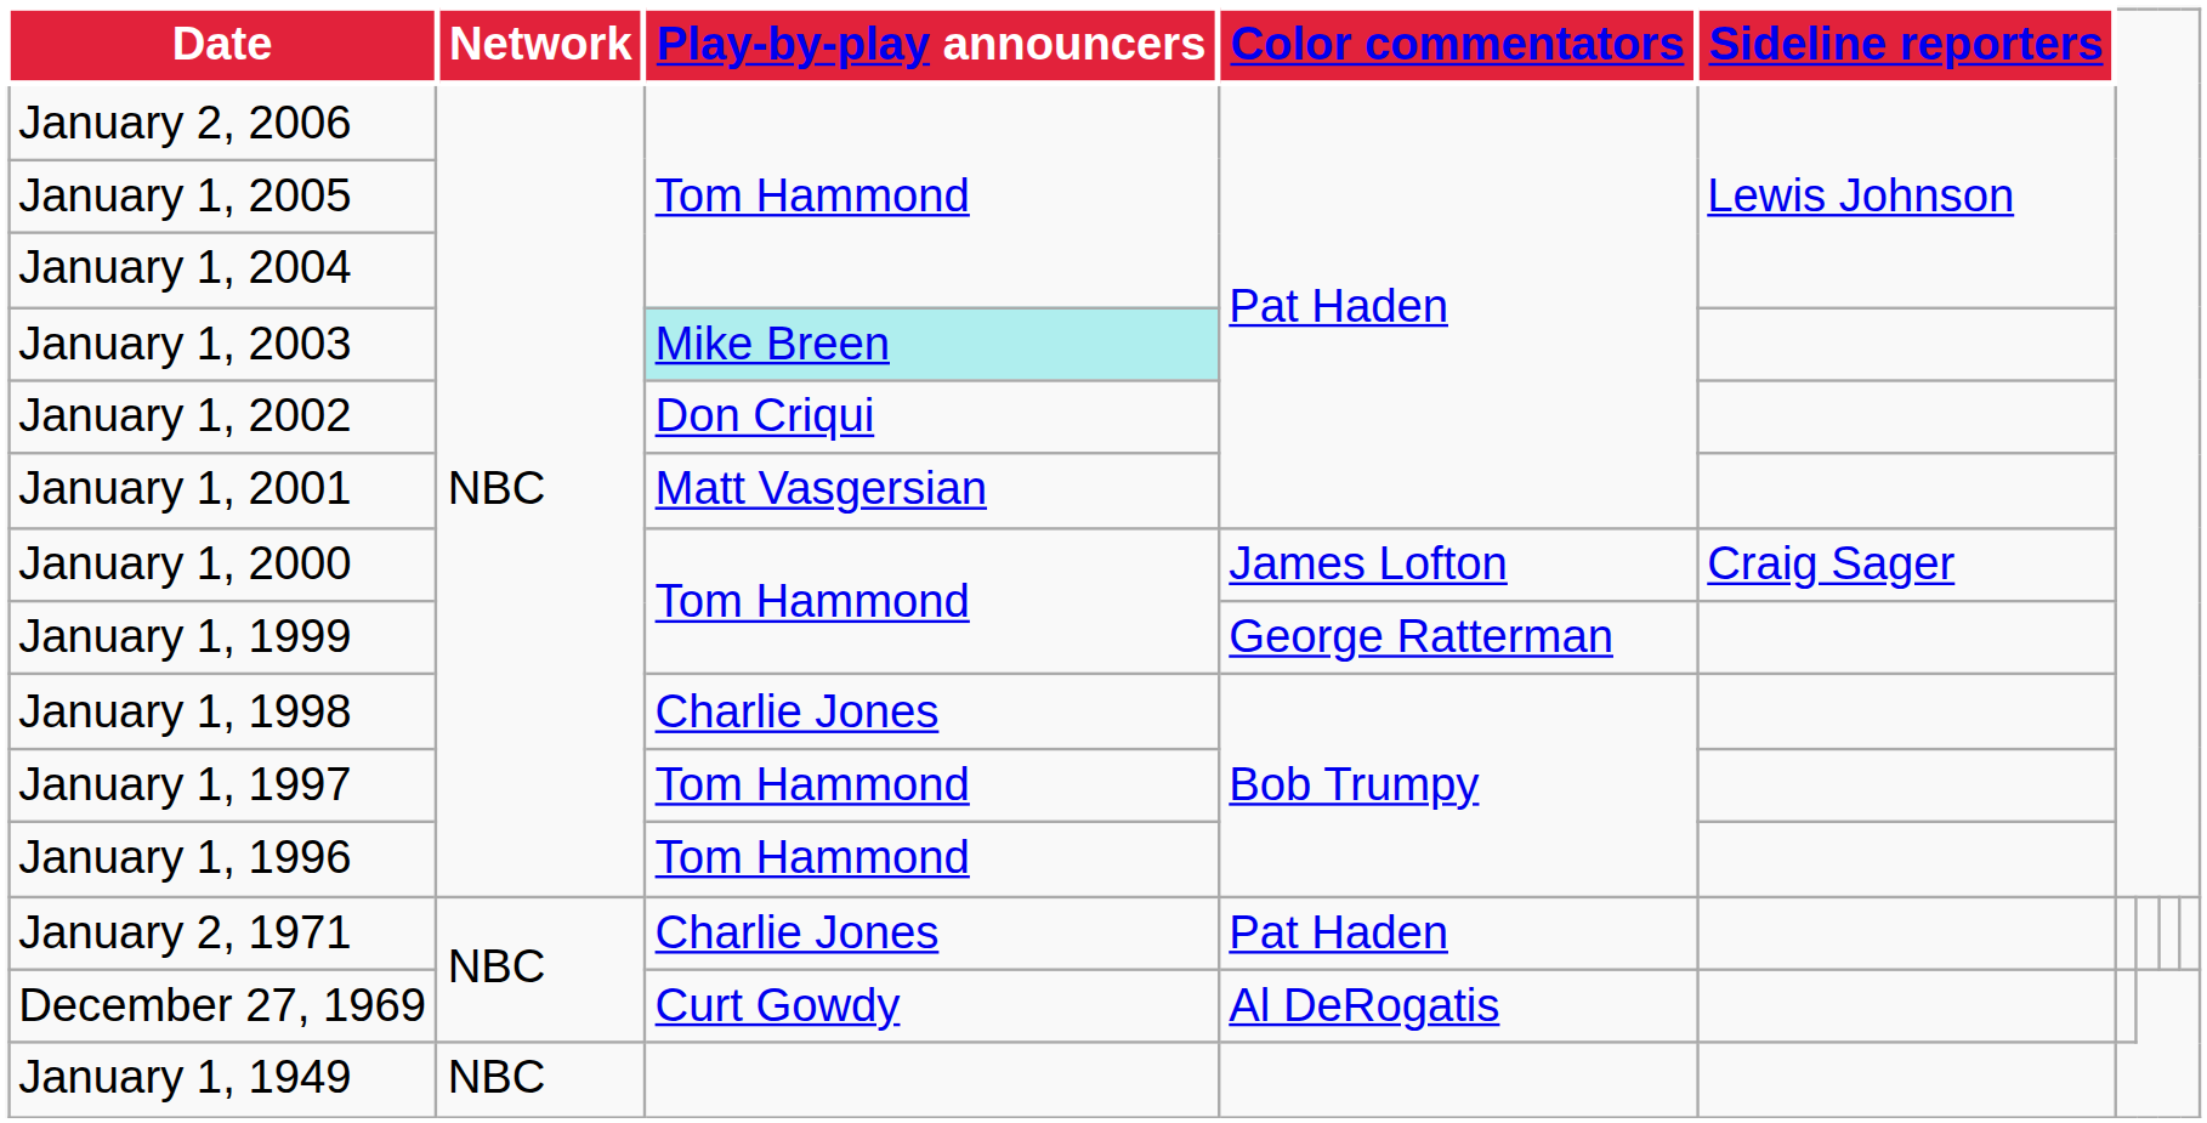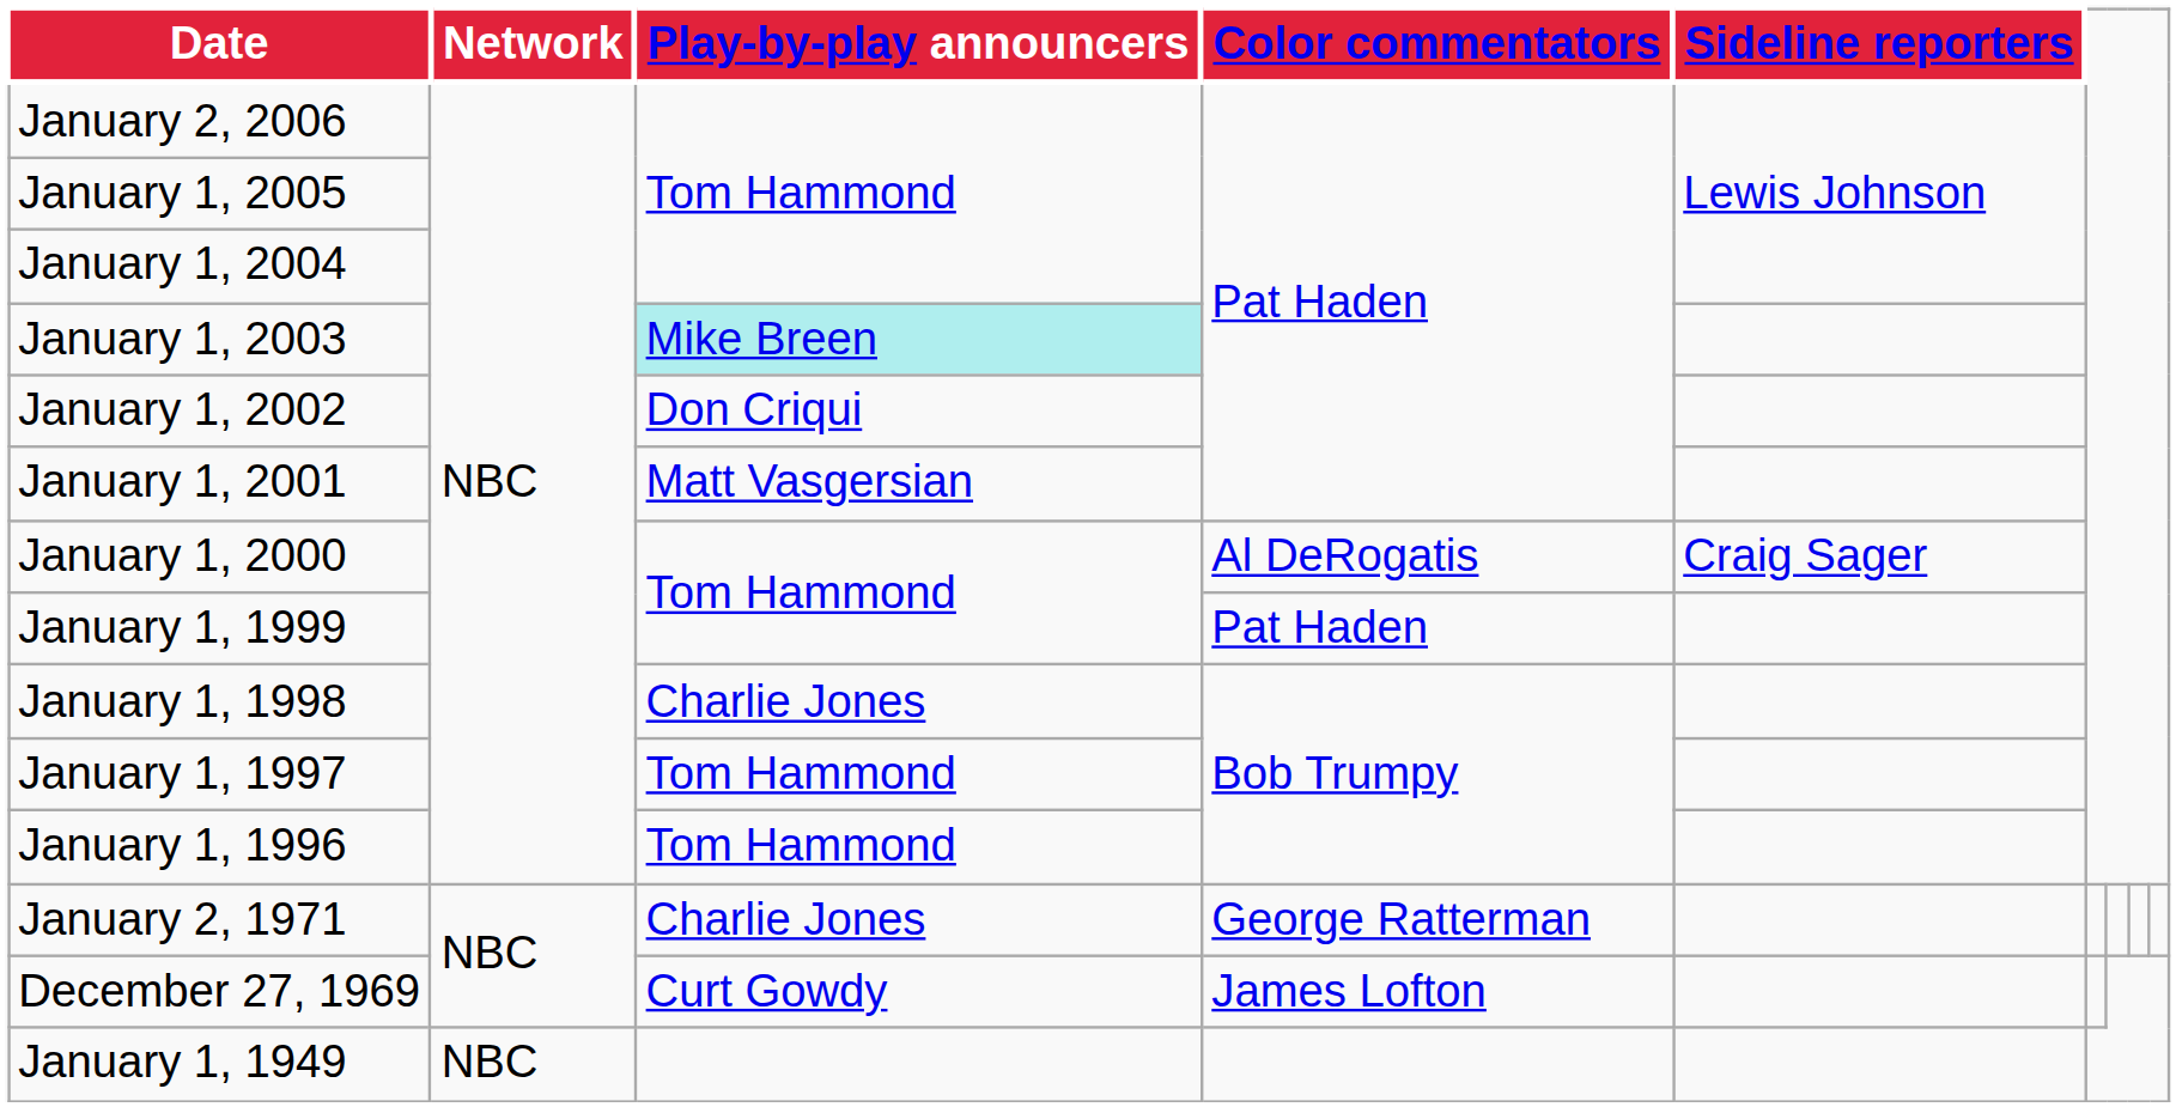January 1, 2000 | Color commentators: James Lofton -> Al DeRogatis
January 1, 1999 | Color commentators: George Ratterman -> Pat Haden
January 2, 1971 | Color commentators: Pat Haden -> George Ratterman
December 27, 1969 | Color commentators: Al DeRogatis -> James Lofton
